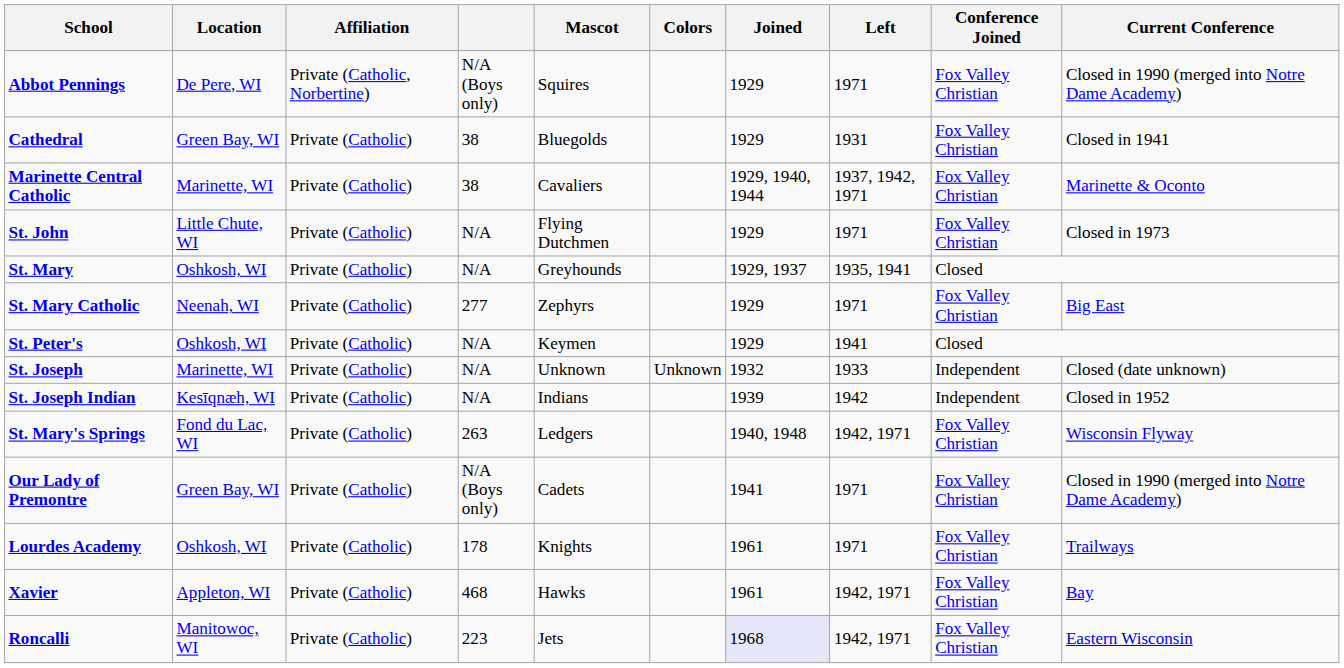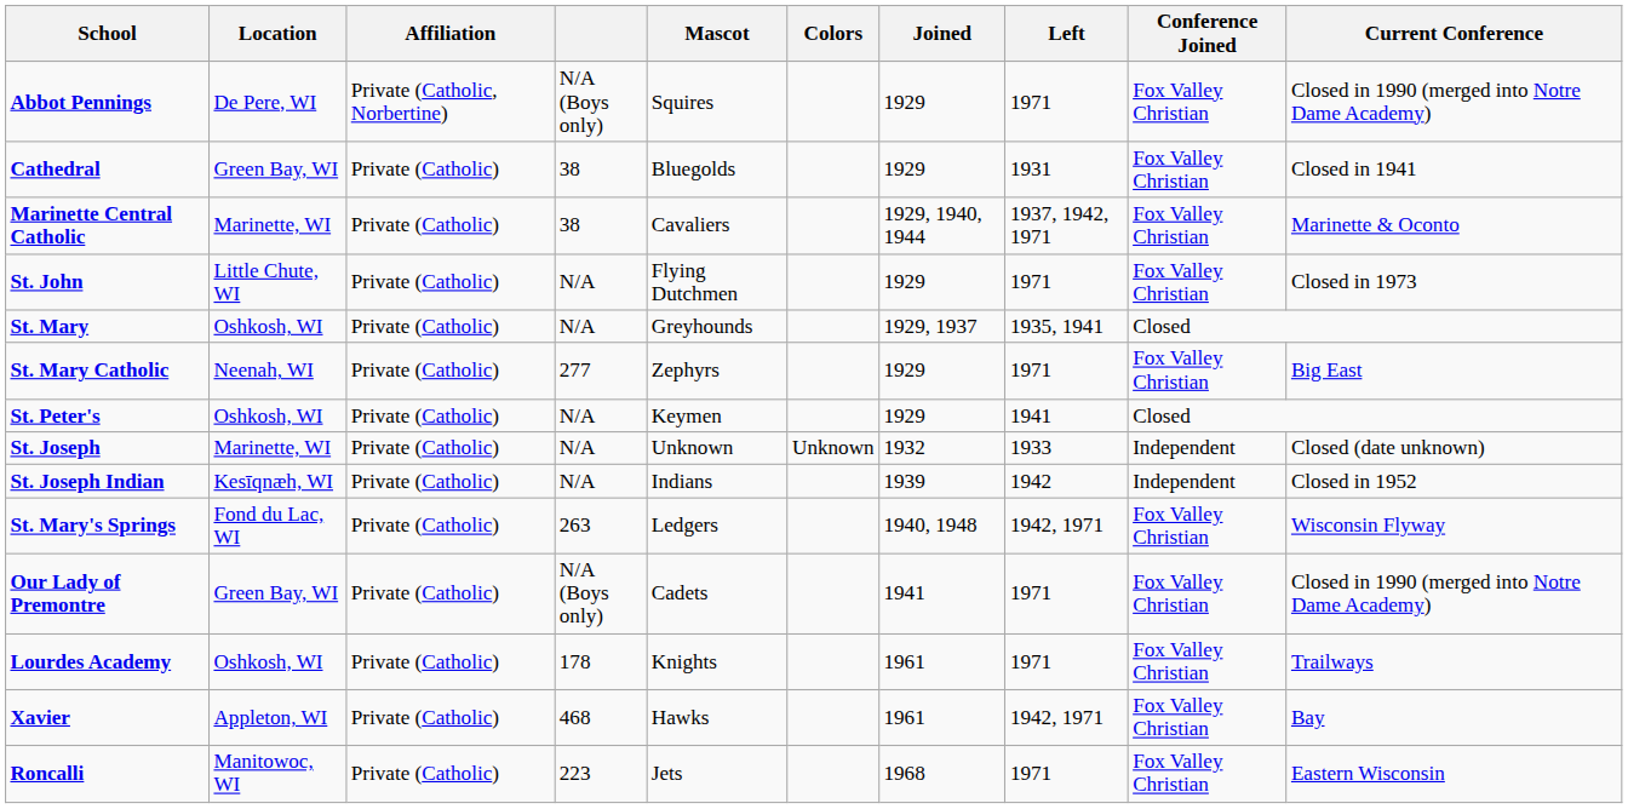Roncalli | Joined: lavender background -> no background
Roncalli | Left: 1942, 1971 -> 1971
